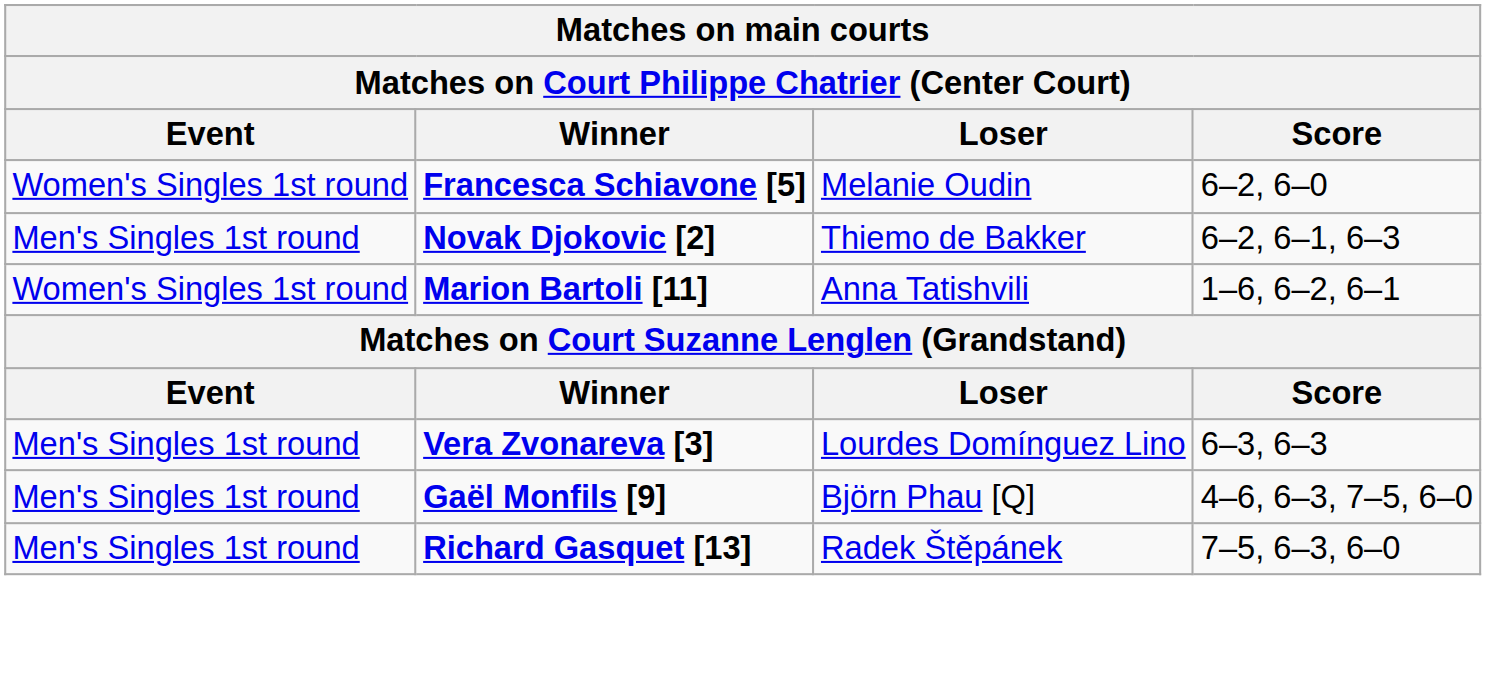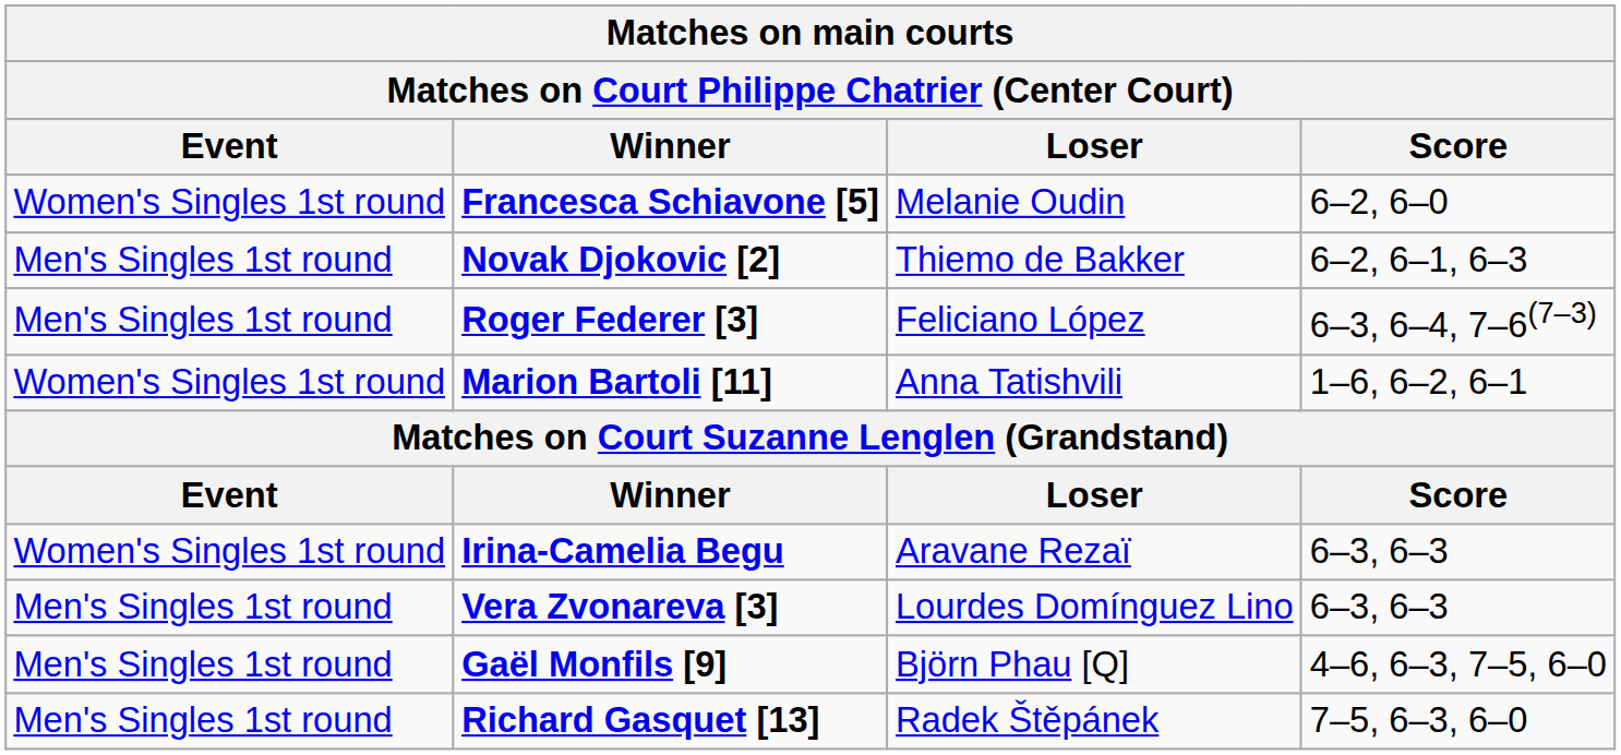+ row: Men's Singles 1st round | Roger Federer [3] | Feliciano López | 6–3, 6–4, 7–6(7–3)
+ row: Women's Singles 1st round | Irina-Camelia Begu | Aravane Rezaï | 6–3, 6–3
